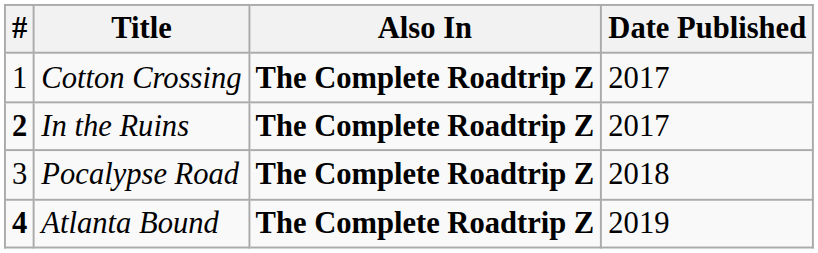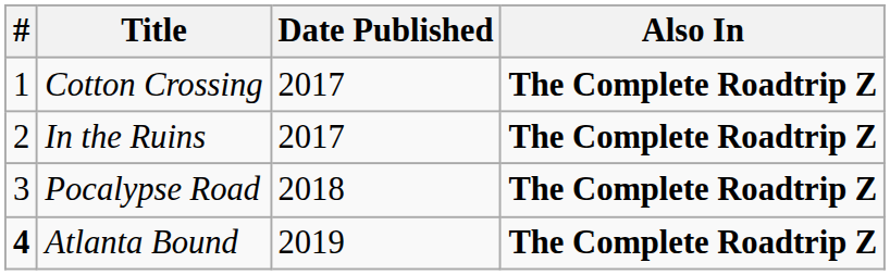columns swapped: Date Published <-> Also In
In the Ruins | #: bold -> normal
